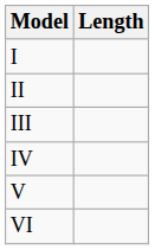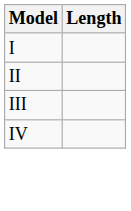- row: V
- row: VI
